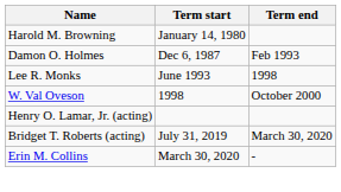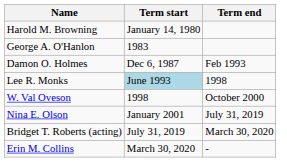+ row: George A. O'Hanlon | 1983
Lee R. Monks | Term start: no background -> lightblue background
- row: Henry O. Lamar, Jr. (acting)
+ row: Nina E. Olson | January 2001 | July 31, 2019
